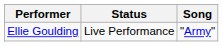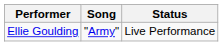columns swapped: Song <-> Status
